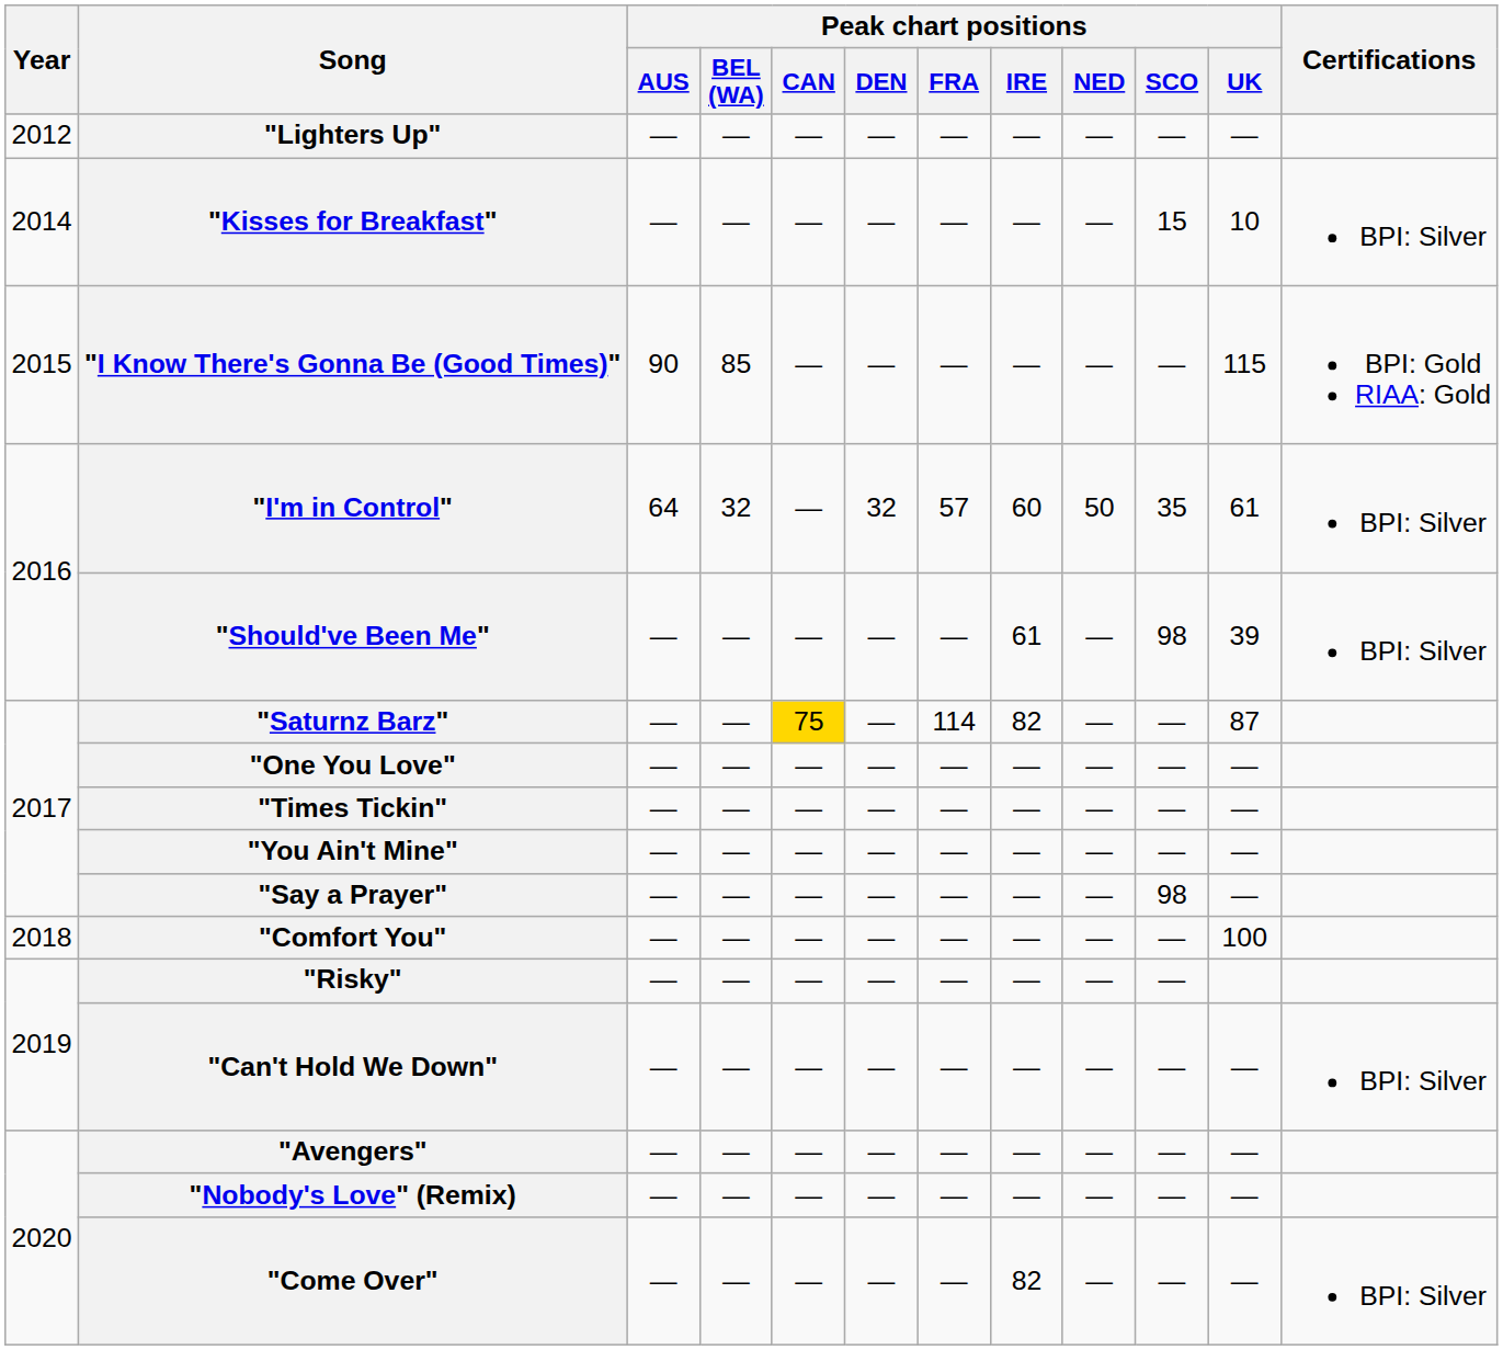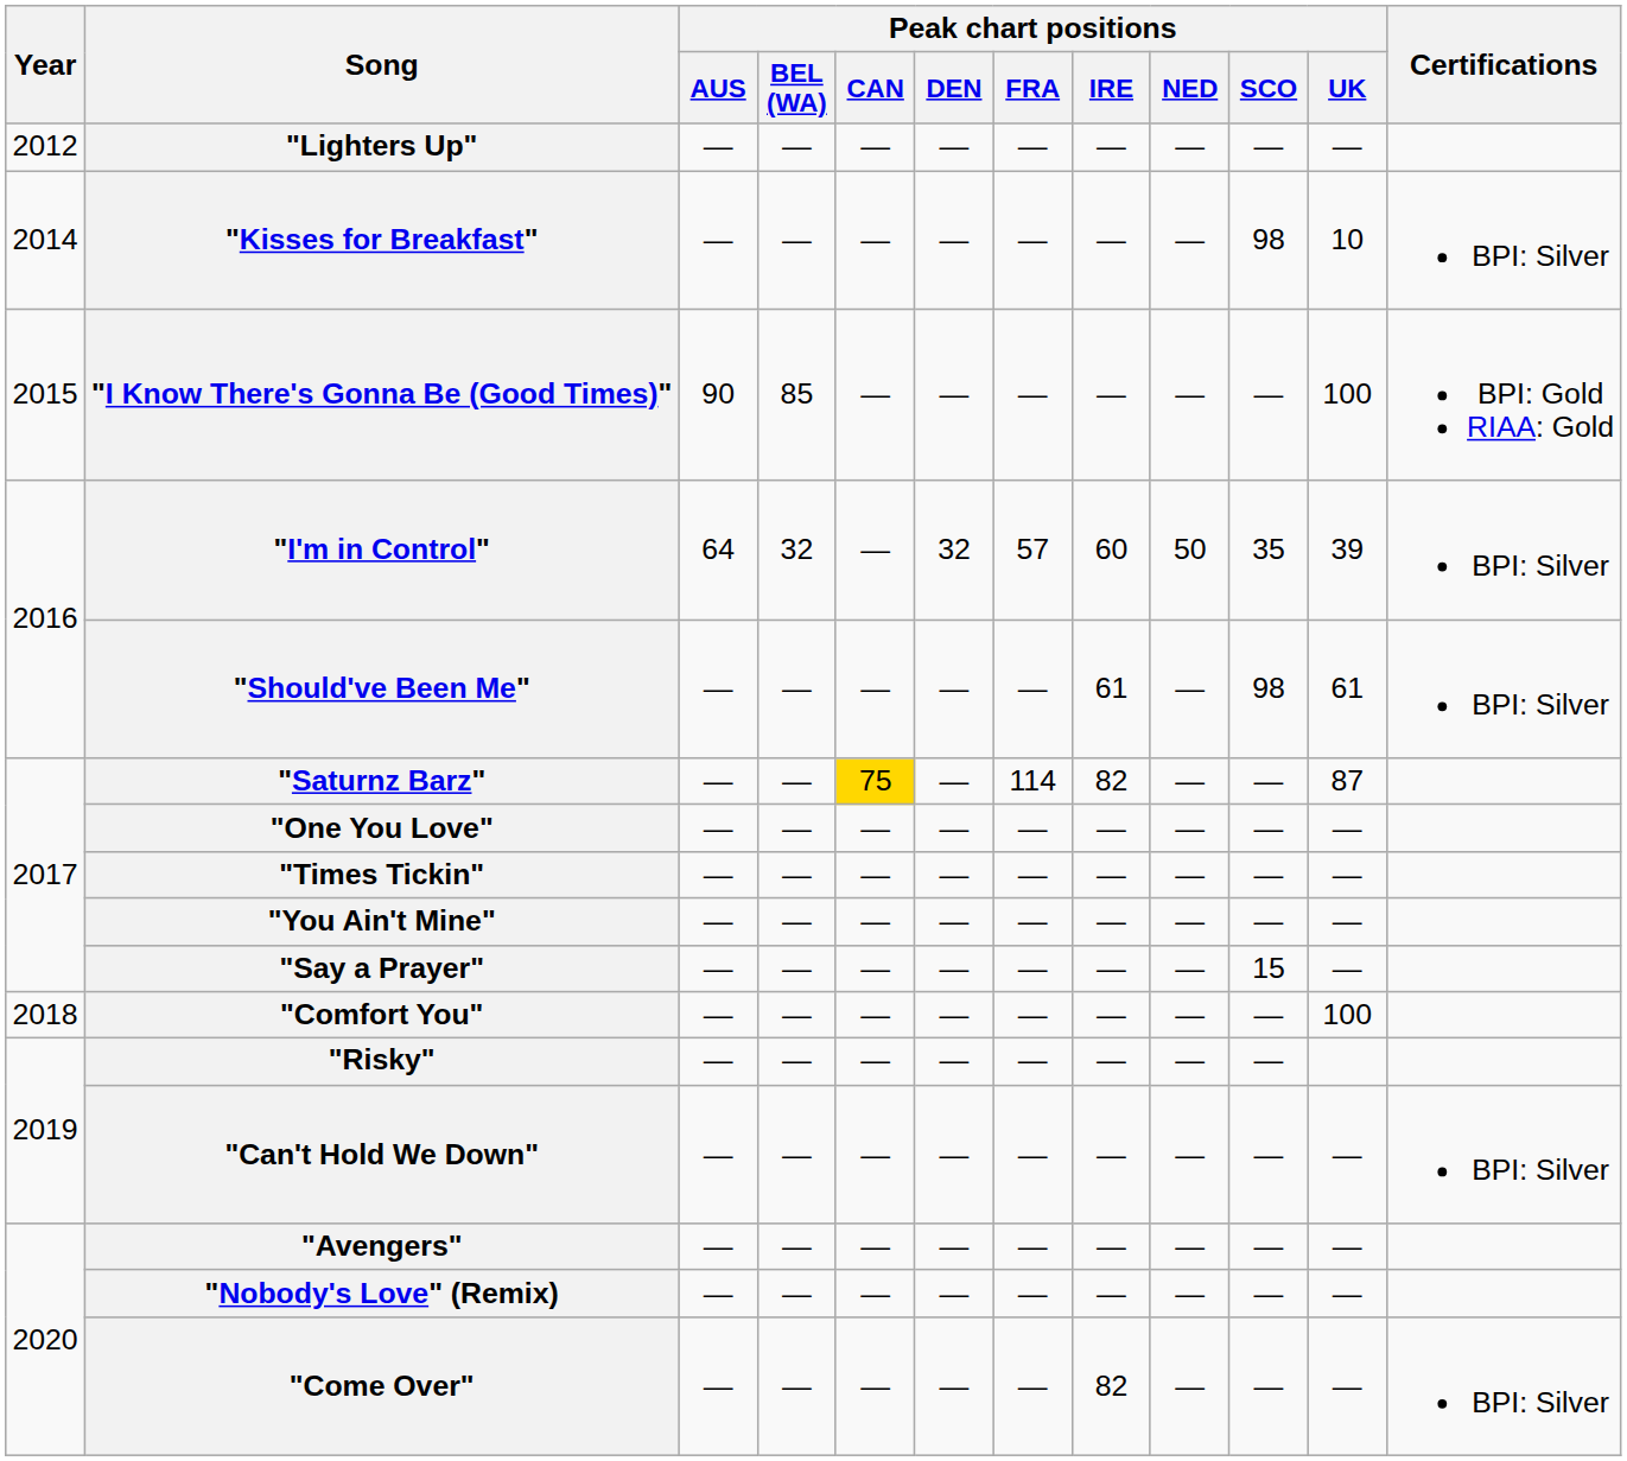"Kisses for Breakfast" | Peak chart positions / SCO: 15 -> 98
"I Know There's Gonna Be (Good Times)" | Peak chart positions / UK: 115 -> 100
"I'm in Control" | Peak chart positions / UK: 61 -> 39
"Should've Been Me" | Peak chart positions / UK: 39 -> 61
"Say a Prayer" | Peak chart positions / SCO: 98 -> 15
